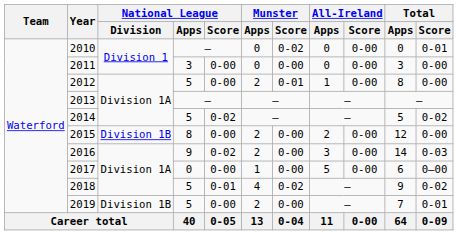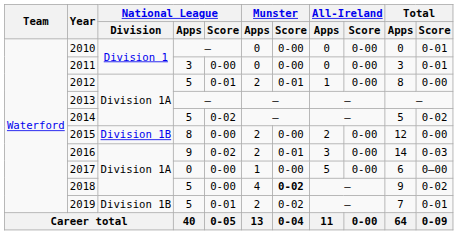2010 | Munster / Score: 0-02 -> 0-00
2011 | Total / Score: 0-00 -> 0-01
2012 | National League / Score: 0-00 -> 0-01
2016 | Munster / Score: 0-00 -> 0-01
2018 | National League / Score: 0-01 -> 0-00
2018 | Munster / Score: normal -> bold
2019 | National League / Score: 0-00 -> 0-01
2019 | Munster / Score: 0-00 -> 0-02
